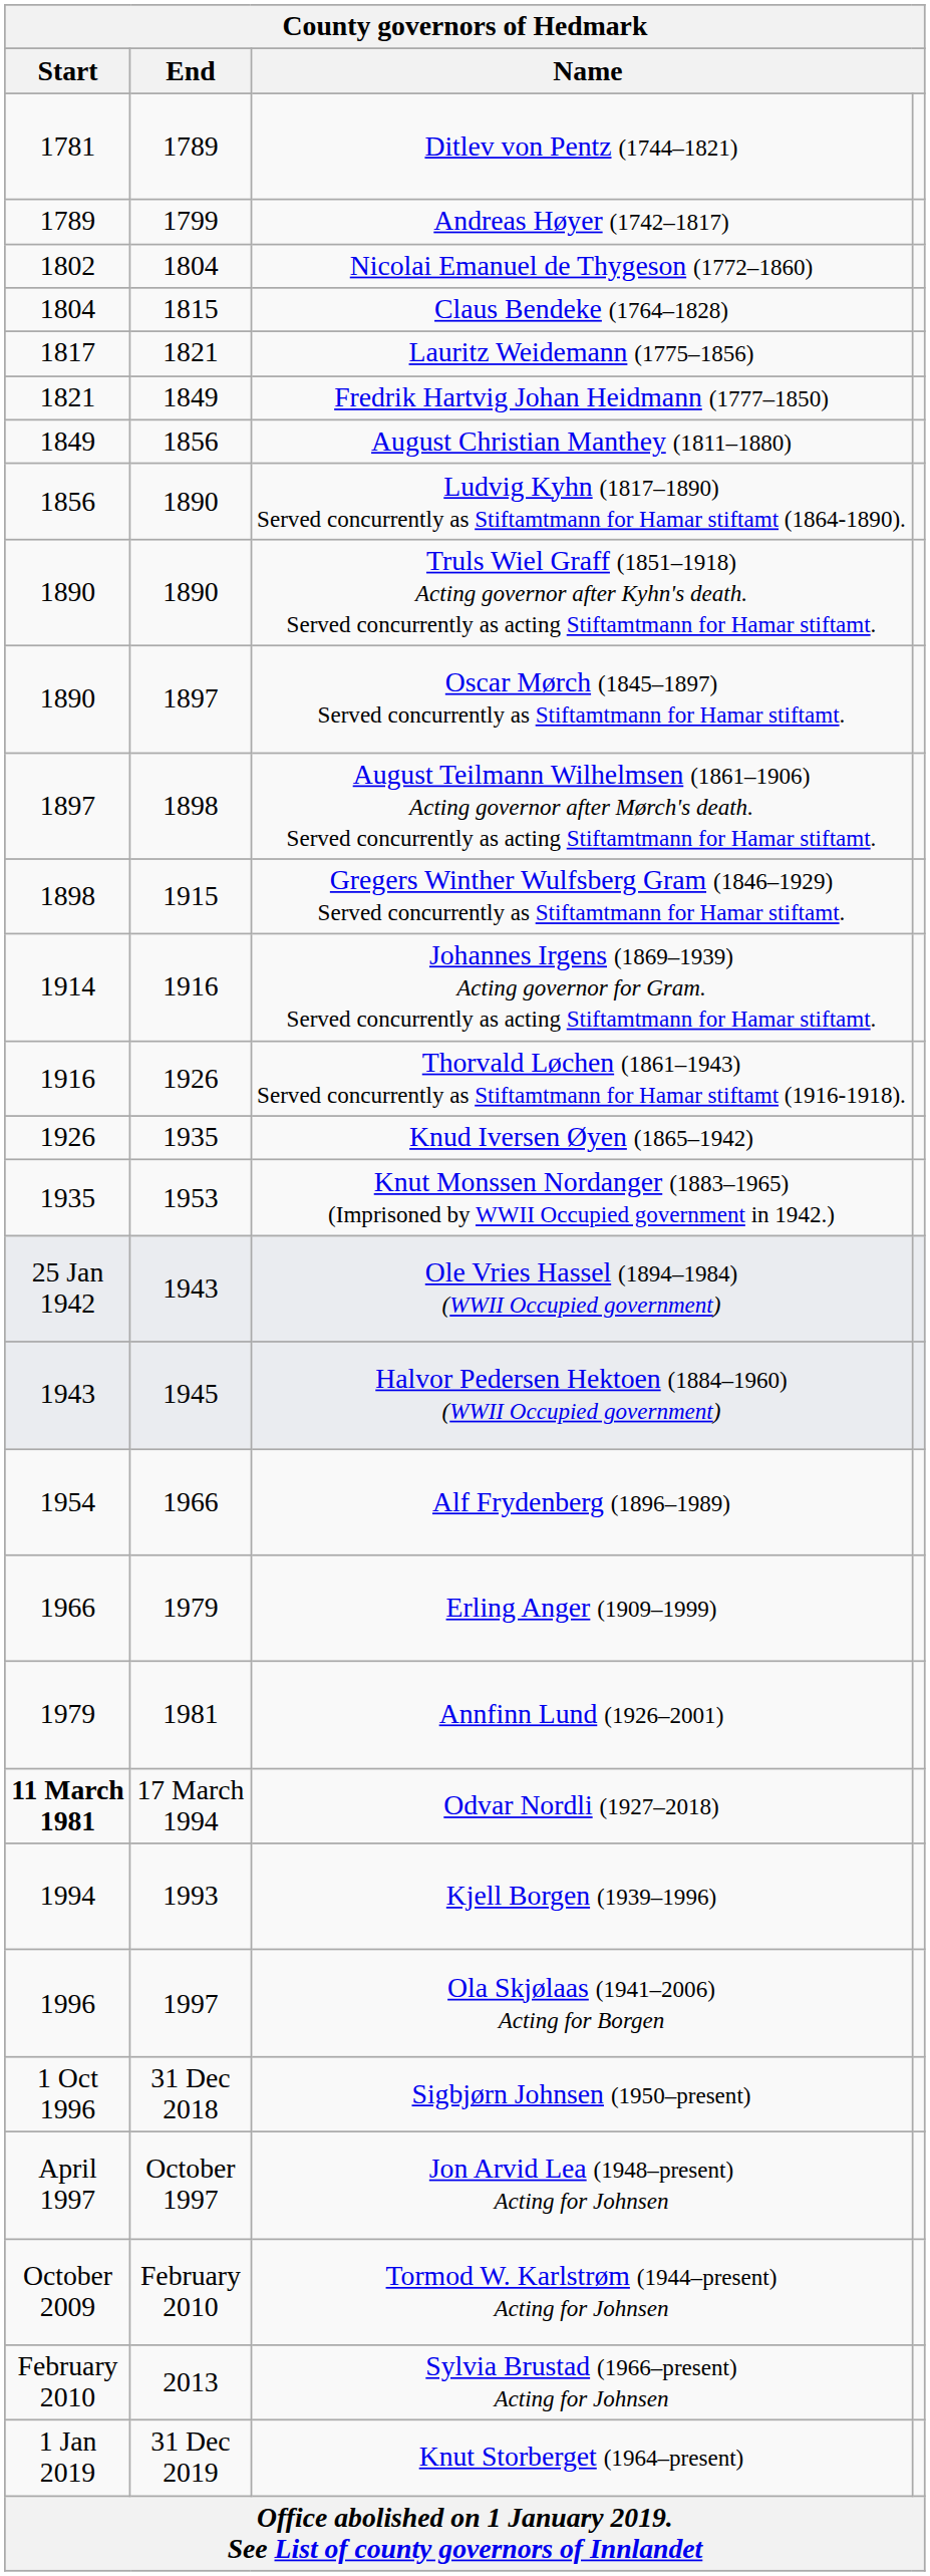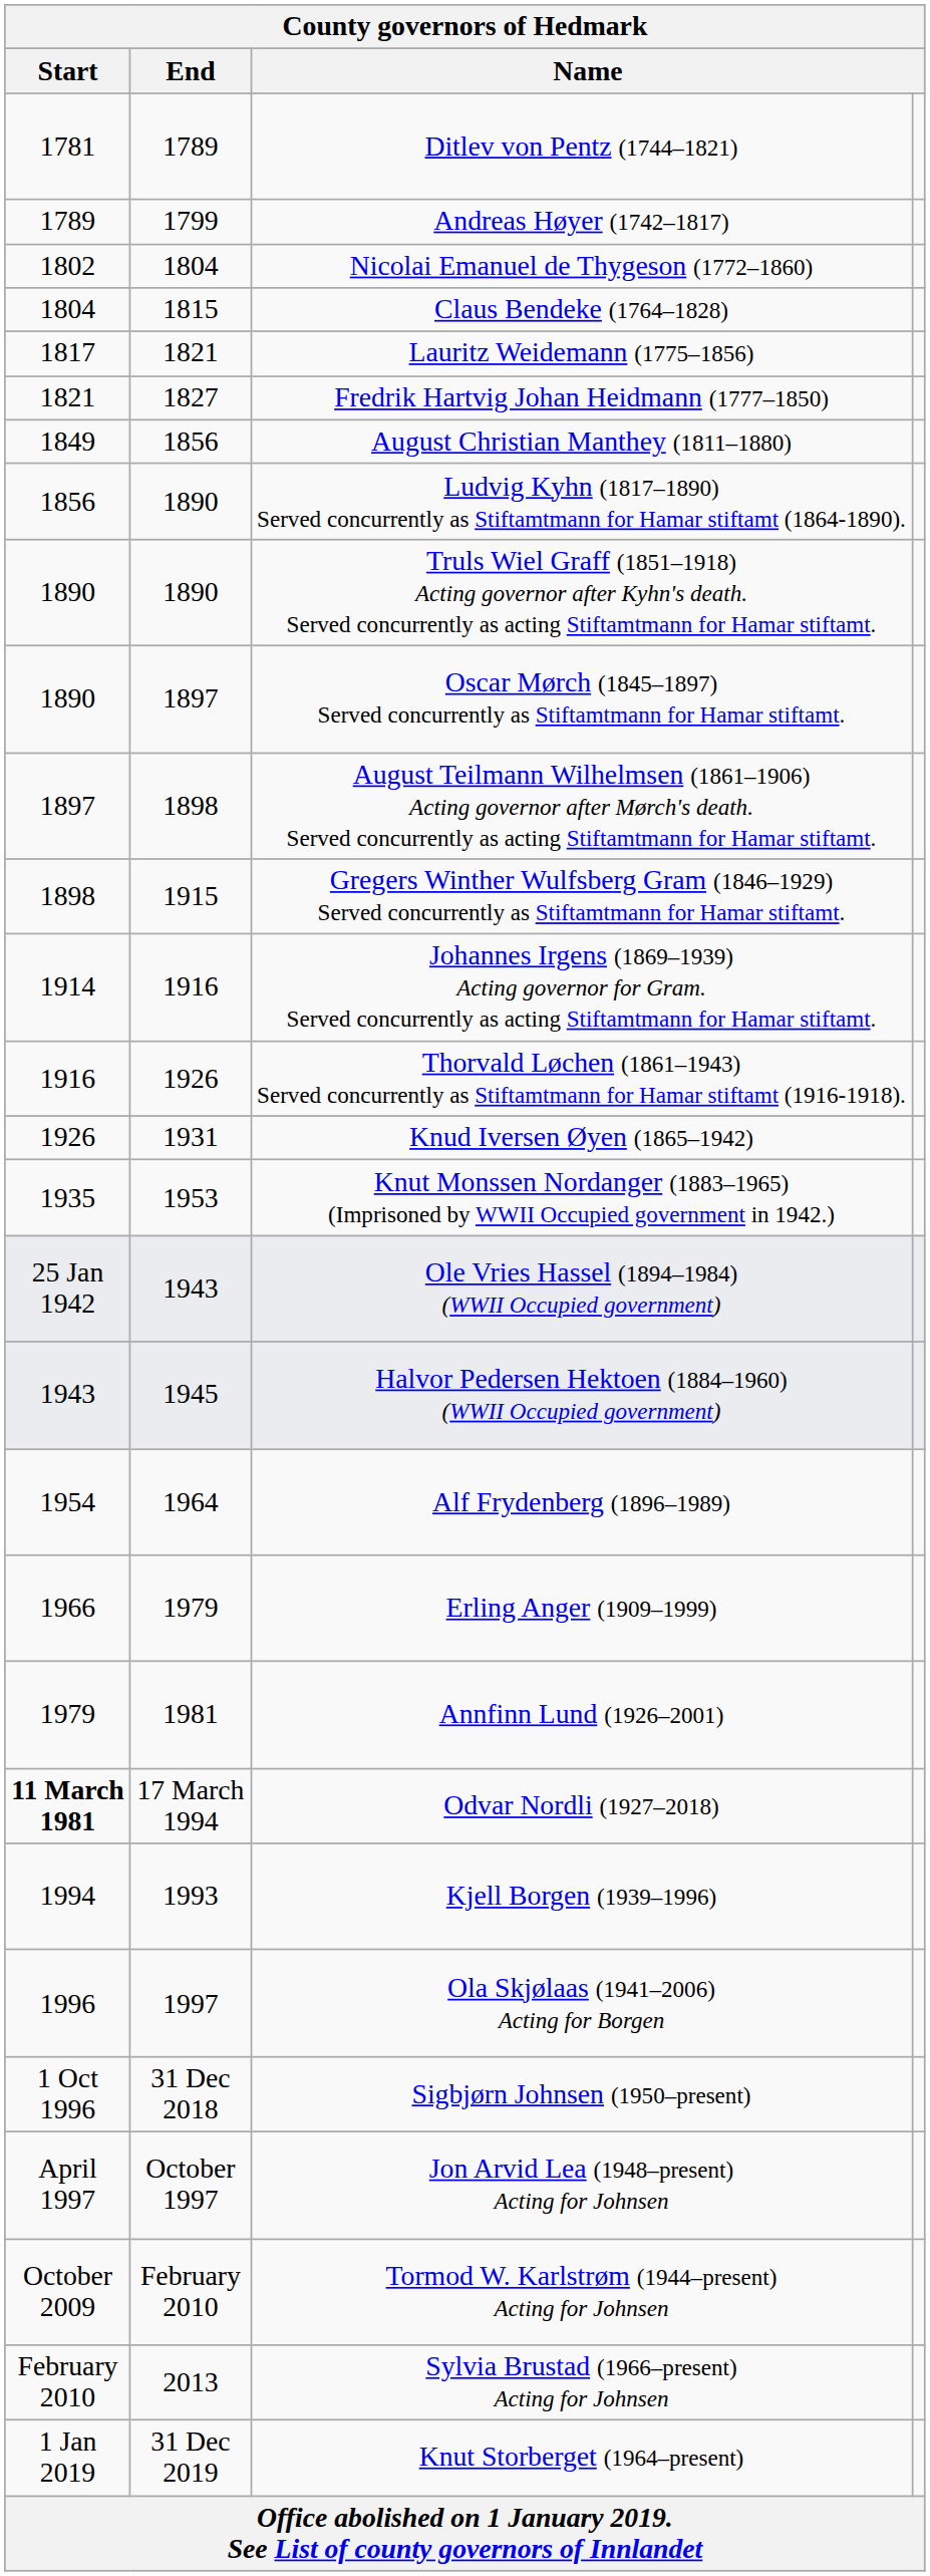Fredrik Hartvig Johan Heidmann (1777–1850) | End: 1849 -> 1827
Knud Iversen Øyen (1865–1942) | End: 1935 -> 1931
Alf Frydenberg (1896–1989) | End: 1966 -> 1964
